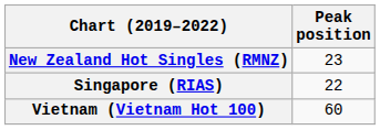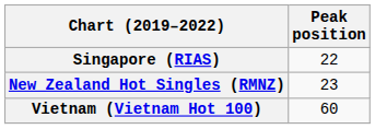rows swapped: New Zealand Hot Singles (RMNZ) <-> Singapore (RIAS)
